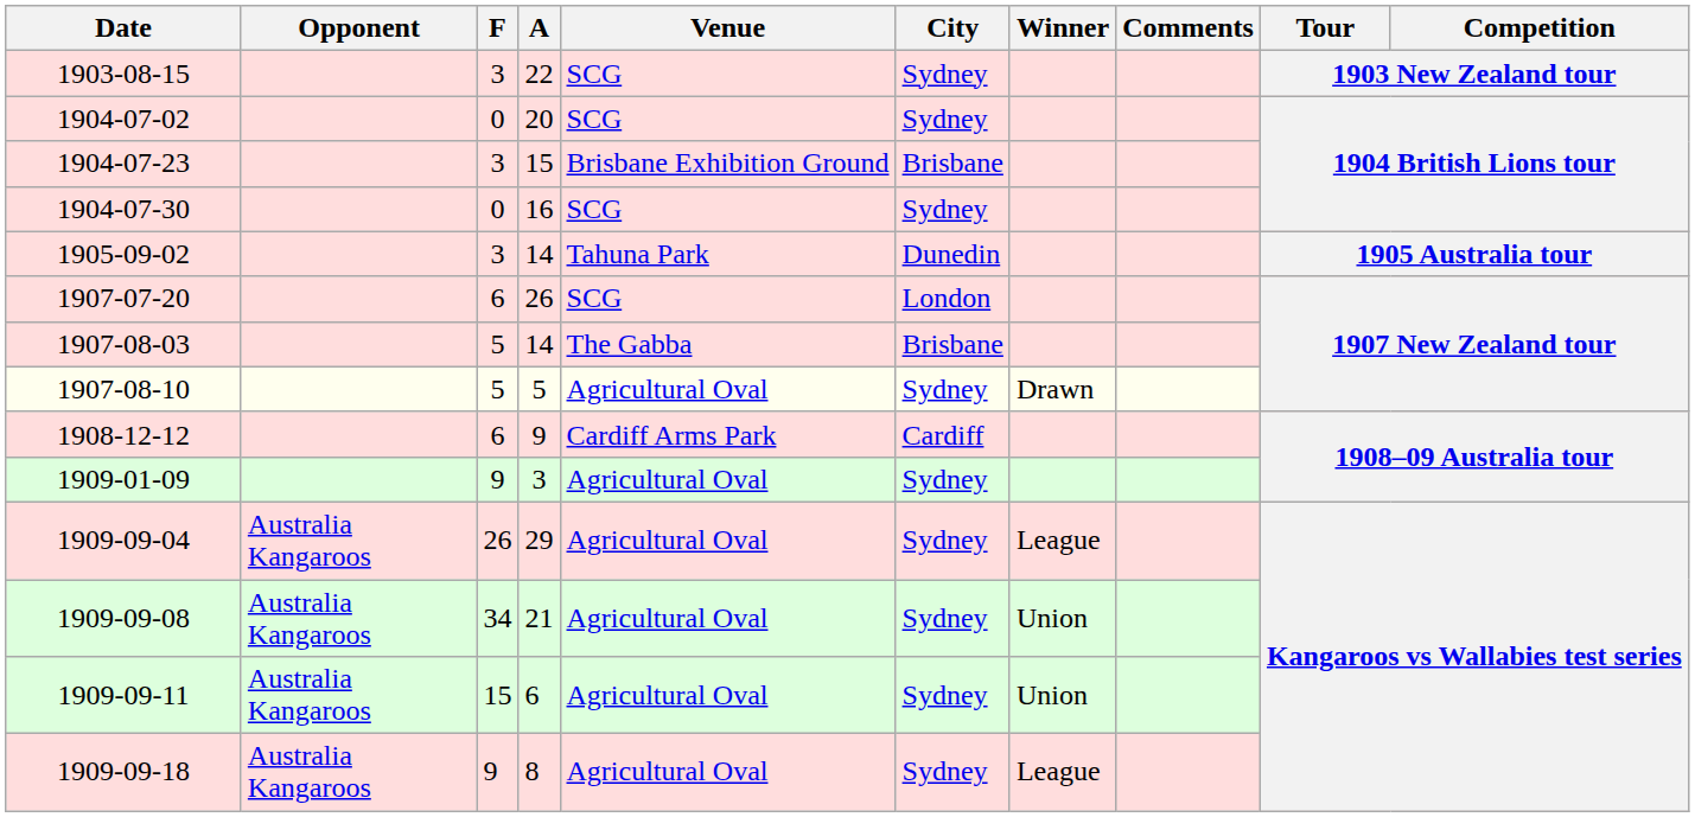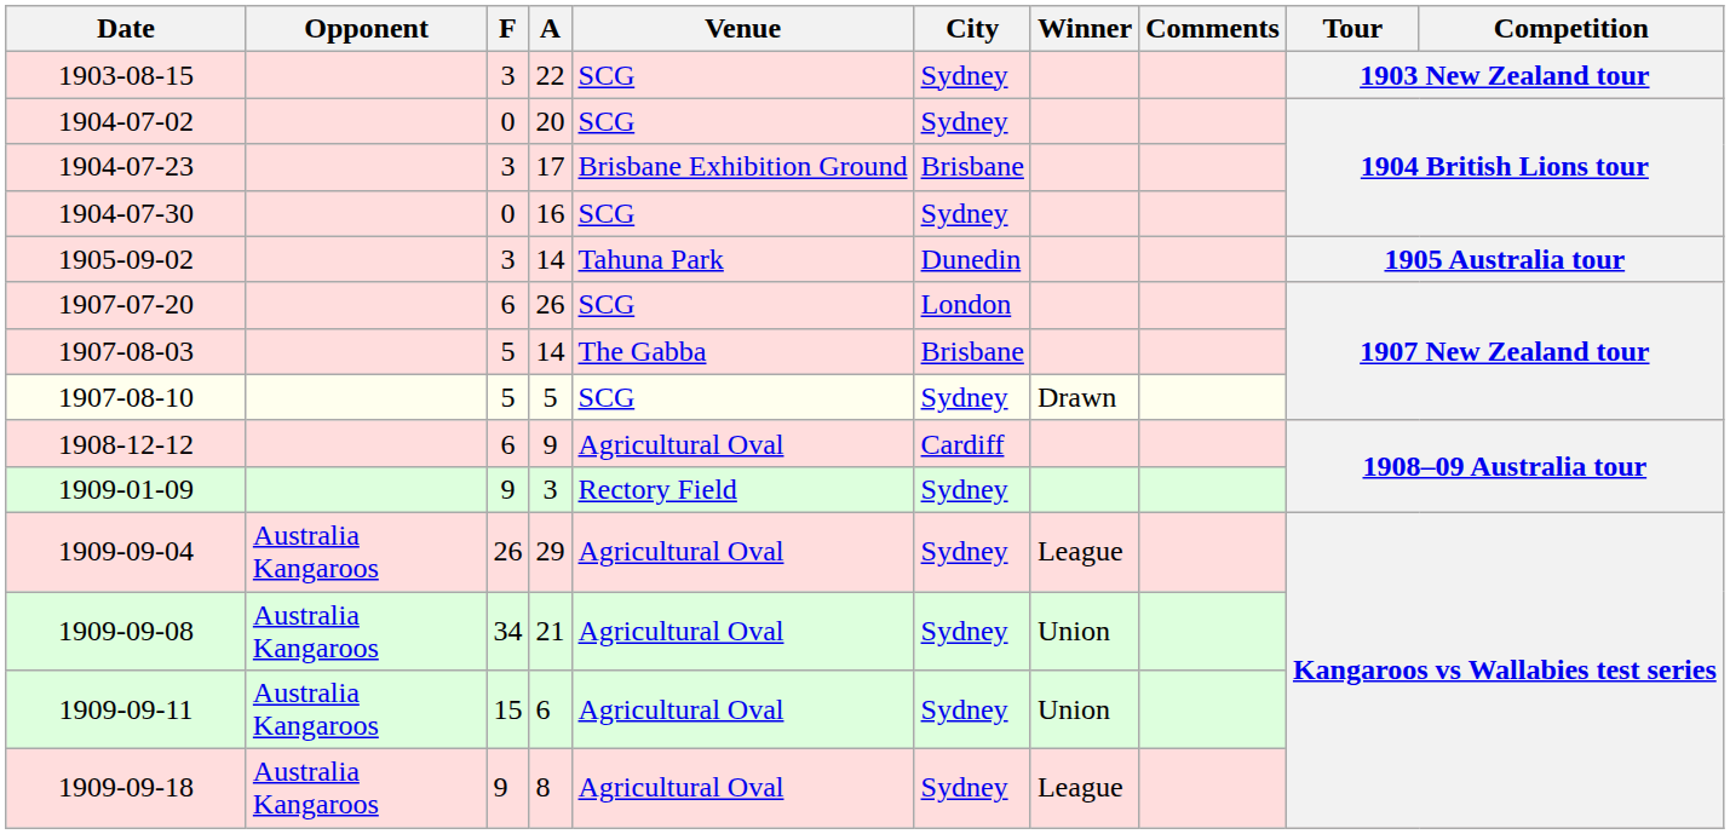1904-07-23 | A: 15 -> 17
1907-08-10 | Venue: Agricultural Oval -> SCG
1908-12-12 | Venue: Cardiff Arms Park -> Agricultural Oval
1909-01-09 | Venue: Agricultural Oval -> Rectory Field
